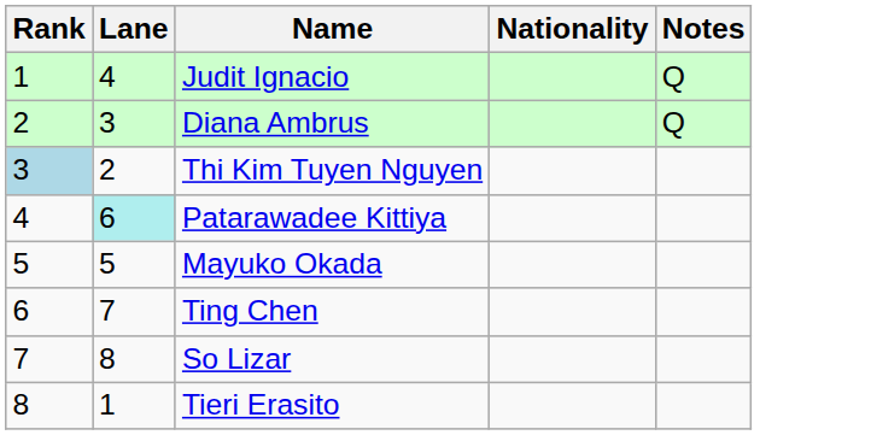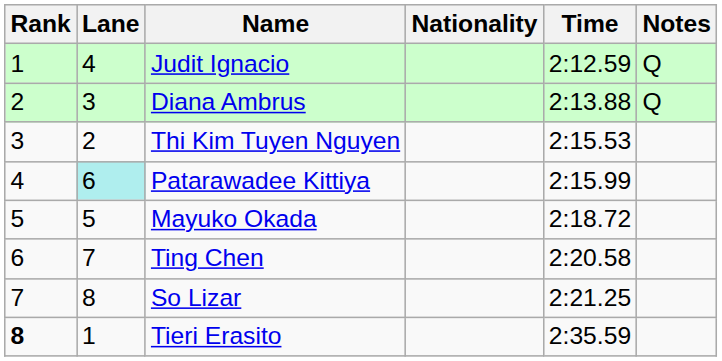+ column: Time | 2:12.59 | 2:13.88 | 2:15.53 | 2:15.99 | 2:18.72 | 2:20.58 | 2:21.25 | 2:35.59
Thi Kim Tuyen Nguyen | Rank: lightblue background -> no background
Tieri Erasito | Rank: normal -> bold
